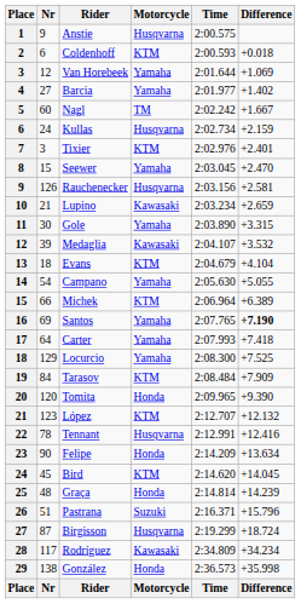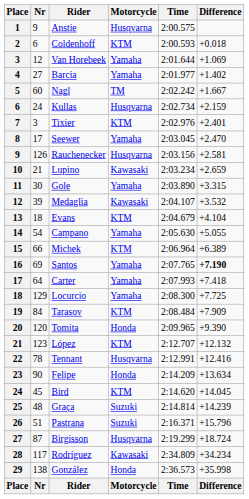Seewer | Nr: 15 -> 17
Locurcio | Difference: +7.525 -> +7.725
Graça | Motorcycle: Honda -> Suzuki
